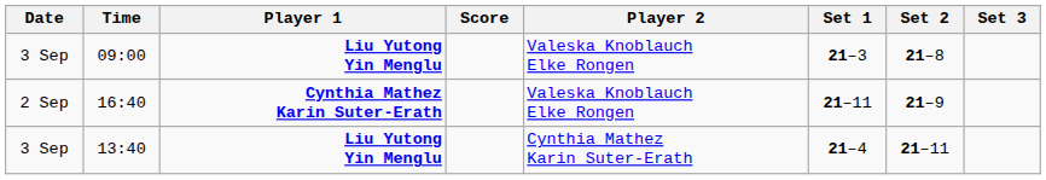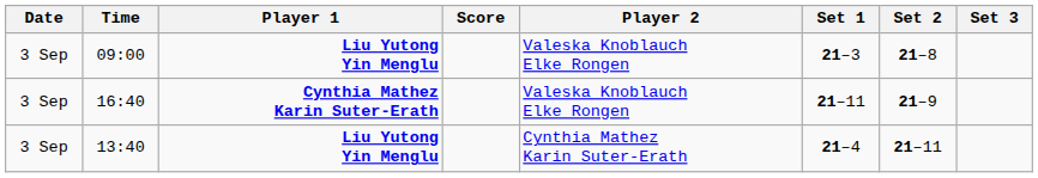16:40 | Date: 2 Sep -> 3 Sep
